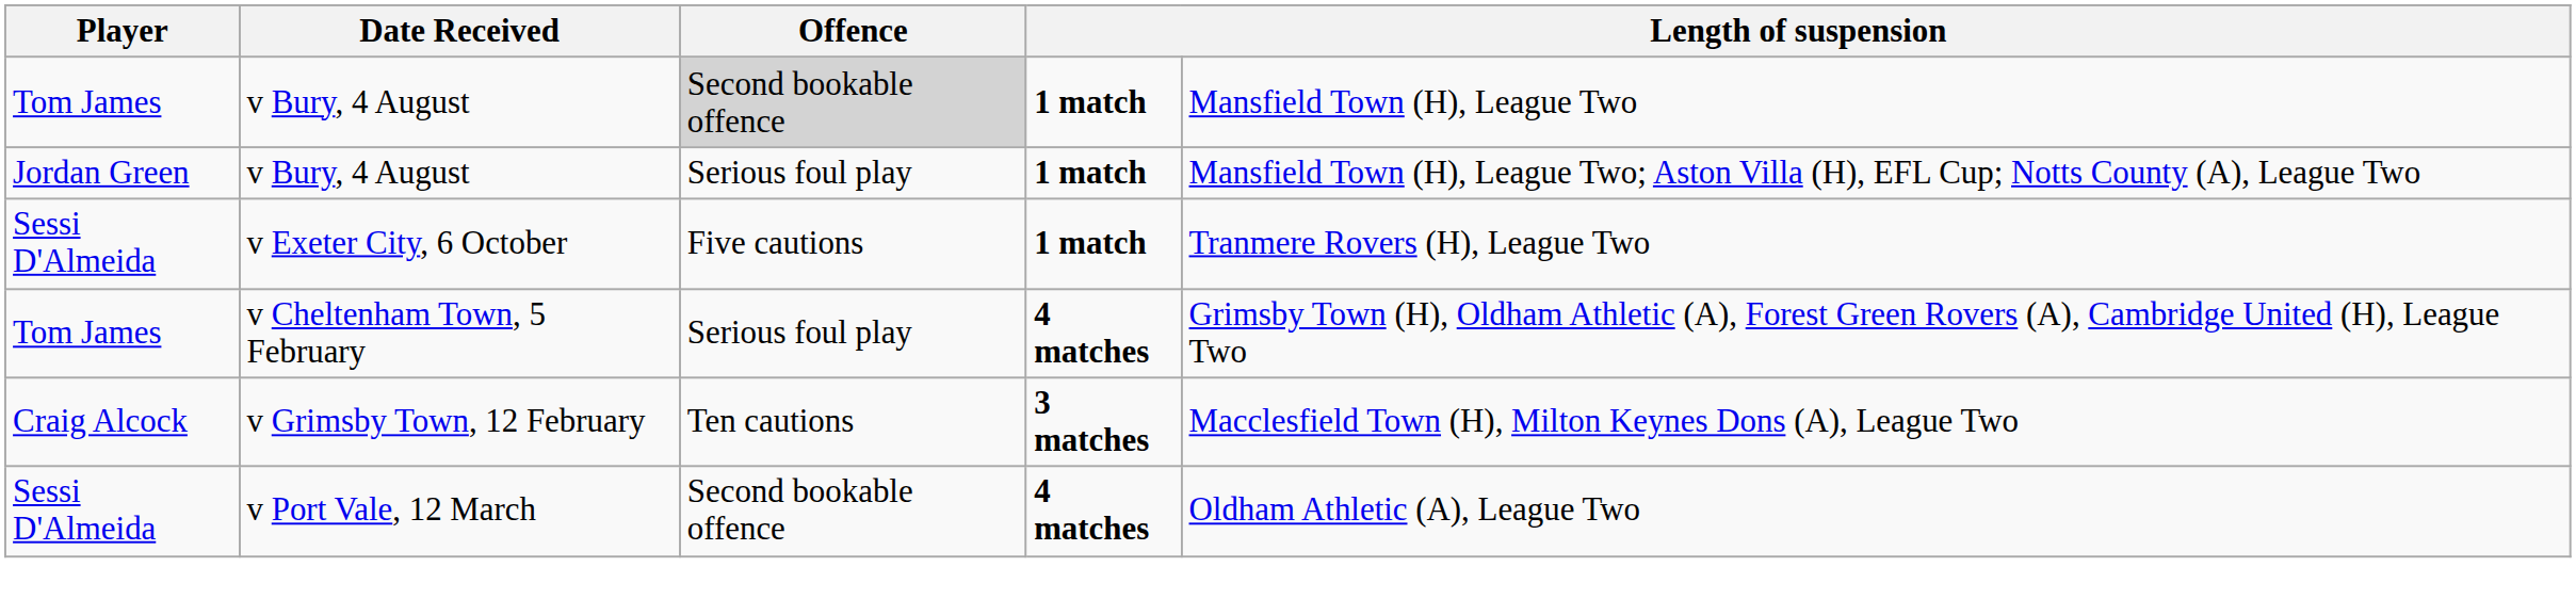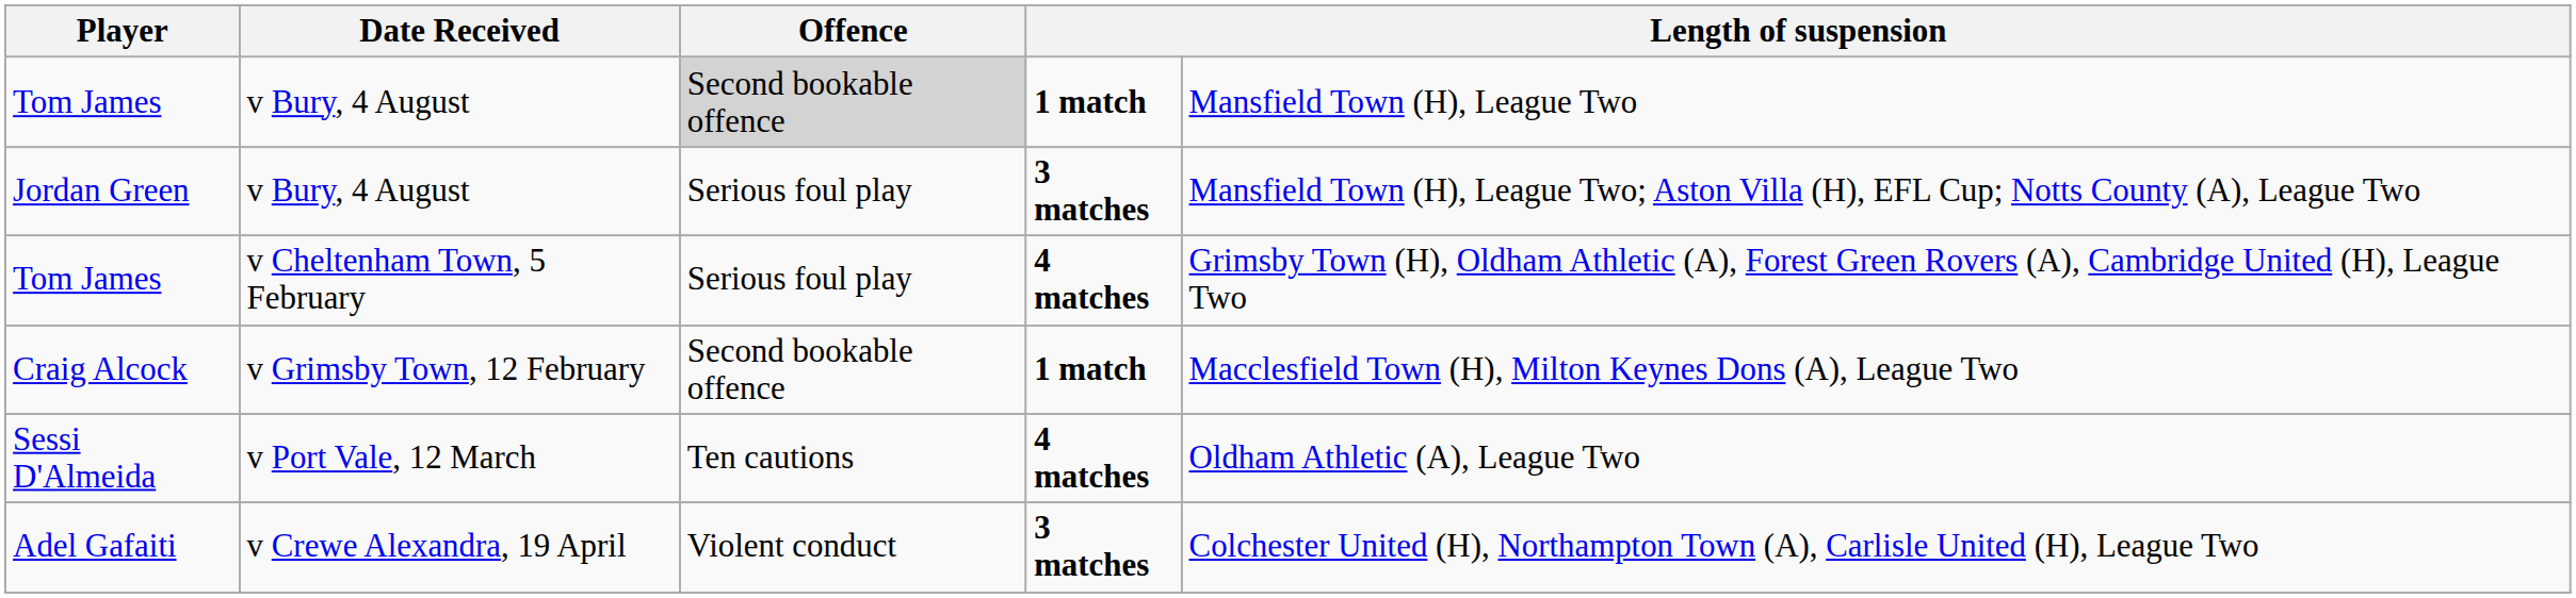Jordan Green / v Bury, 4 August | column 4: 1 match -> 3 matches
- row: Sessi D'Almeida | v Exeter City, 6 October | Five cautions | 1 match | Tranmere Rovers (H), League Two
v Grimsby Town, 12 February | Offence: Ten cautions -> Second bookable offence
v Grimsby Town, 12 February | column 4: 3 matches -> 1 match
v Port Vale, 12 March | Offence: Second bookable offence -> Ten cautions
+ row: Adel Gafaiti | v Crewe Alexandra, 19 April | Violent conduct | 3 matches | Colchester United (H), Northampton Town (A), Carlisle United (H), League Two
